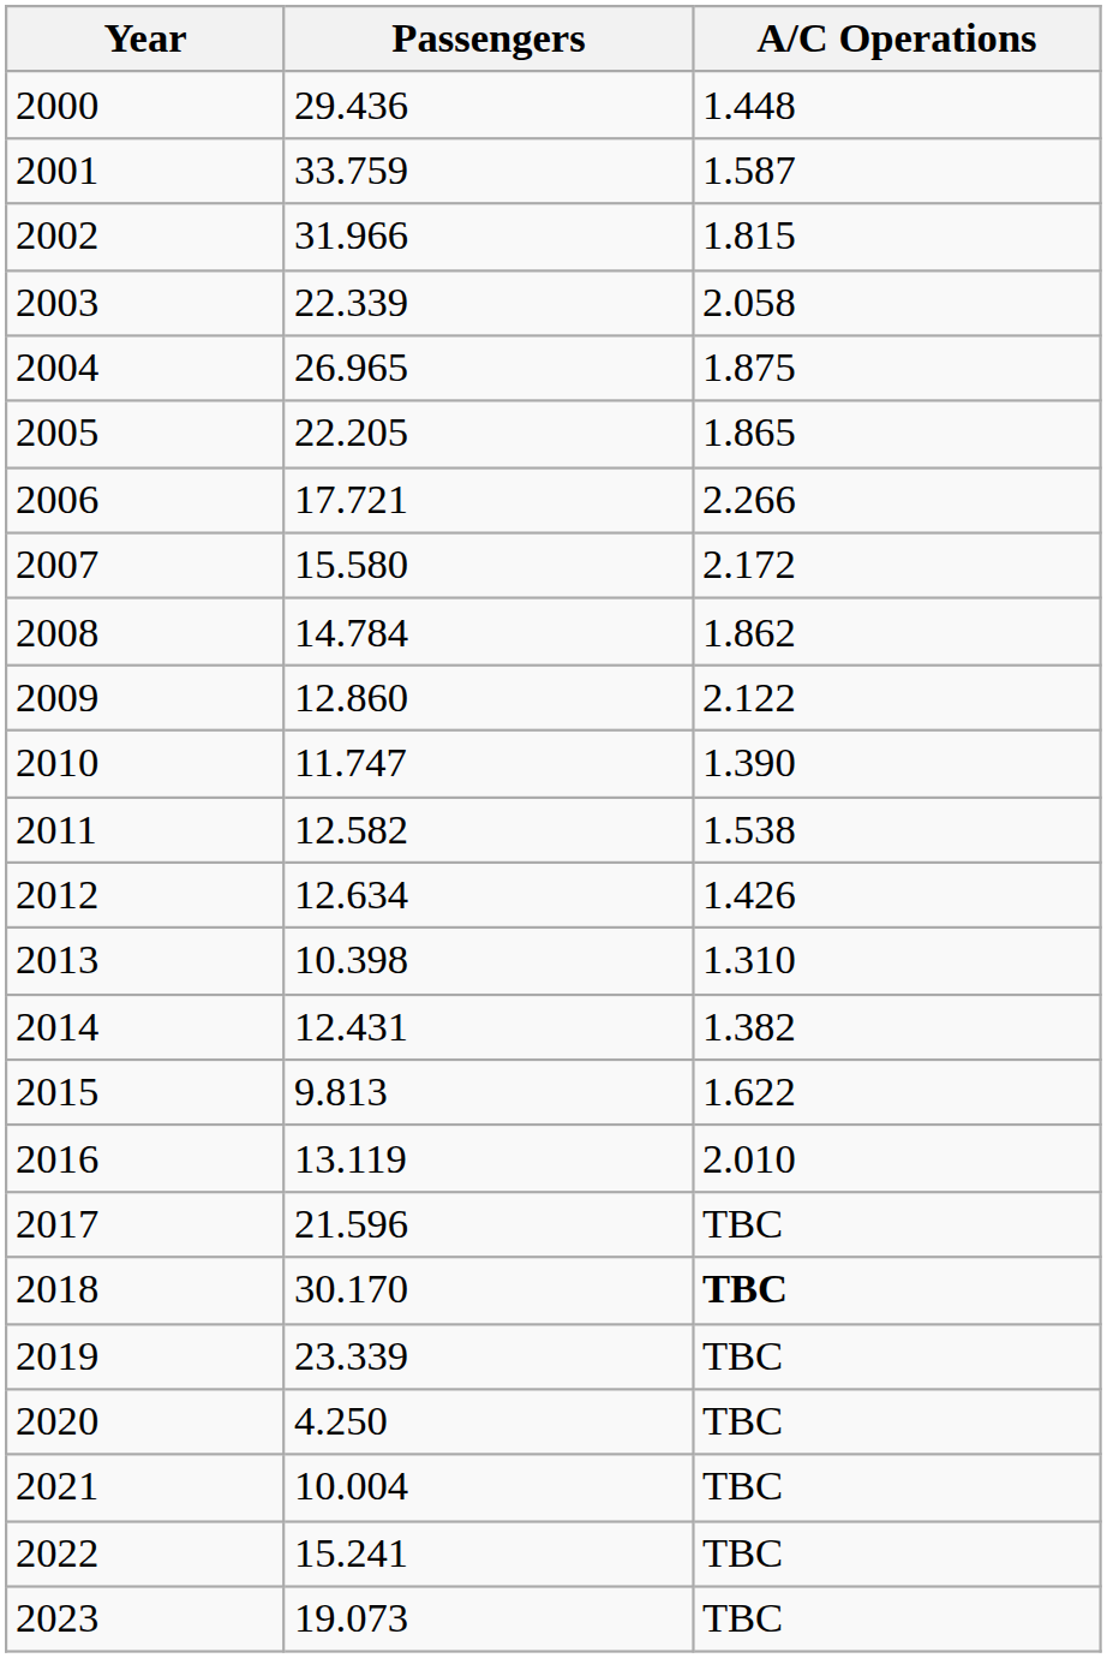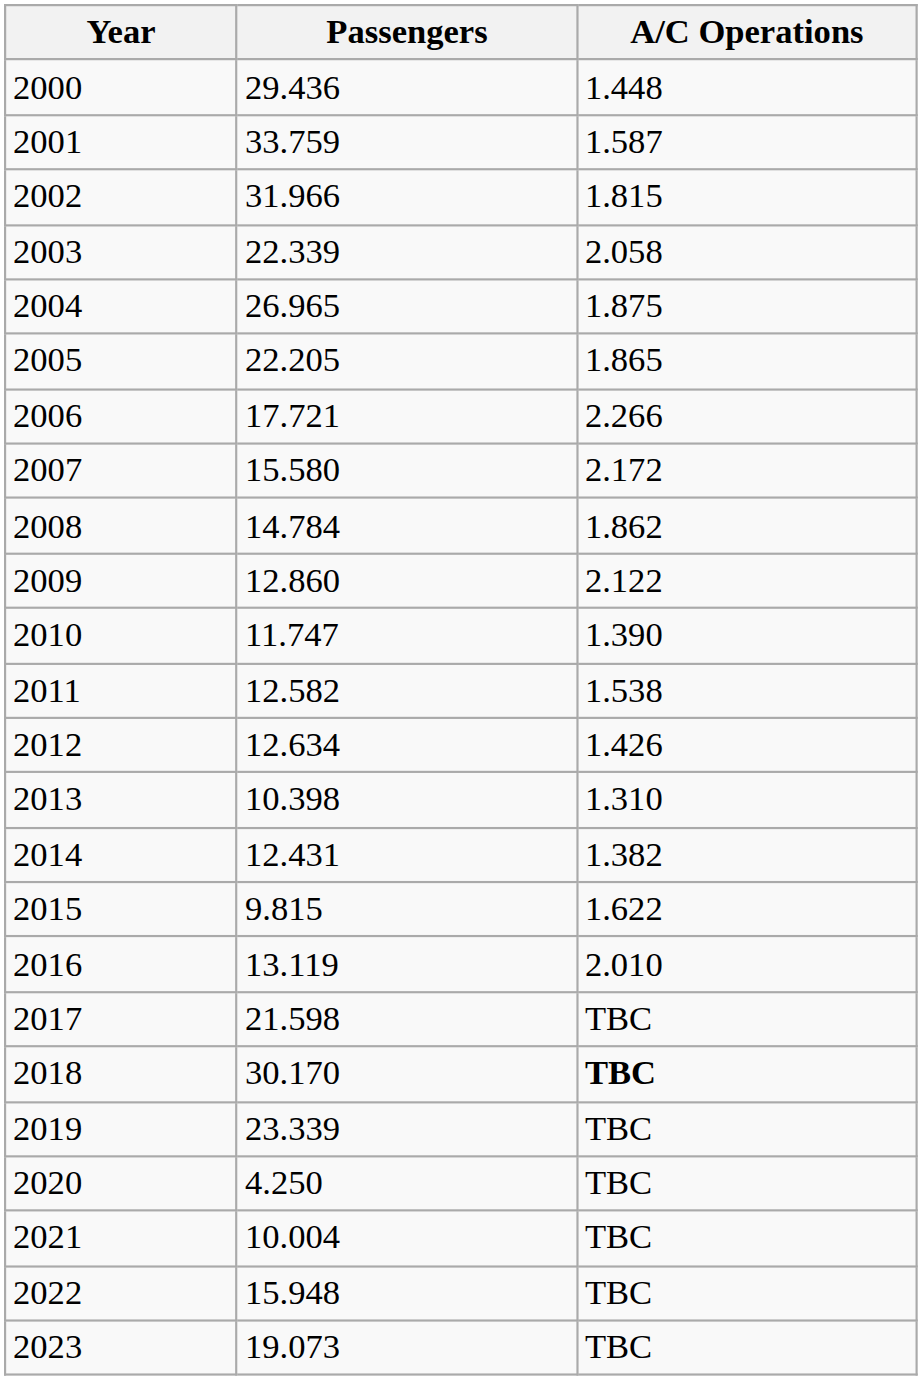2015 | Passengers: 9.813 -> 9.815
2017 | Passengers: 21.596 -> 21.598
2022 | Passengers: 15.241 -> 15.948
